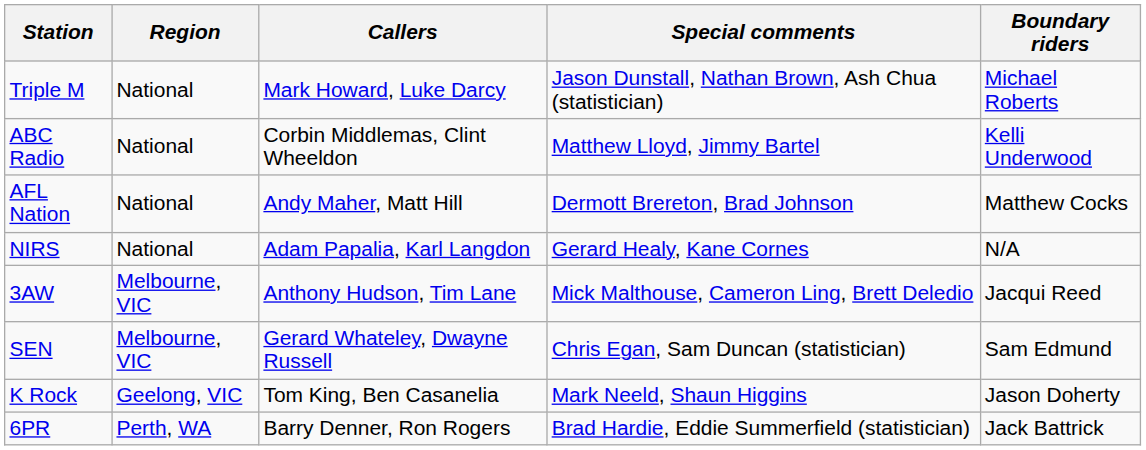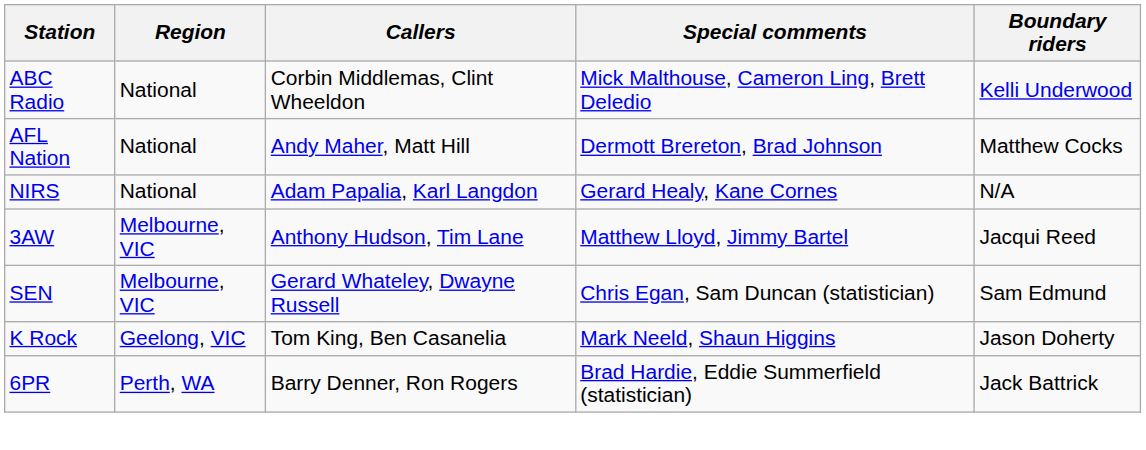- row: Triple M | National | Mark Howard, Luke Darcy | Jason Dunstall, Nathan Brown, Ash Chua (statistician) | Michael Roberts
ABC Radio | Special comments: Matthew Lloyd, Jimmy Bartel -> Mick Malthouse, Cameron Ling, Brett Deledio
3AW | Special comments: Mick Malthouse, Cameron Ling, Brett Deledio -> Matthew Lloyd, Jimmy Bartel
